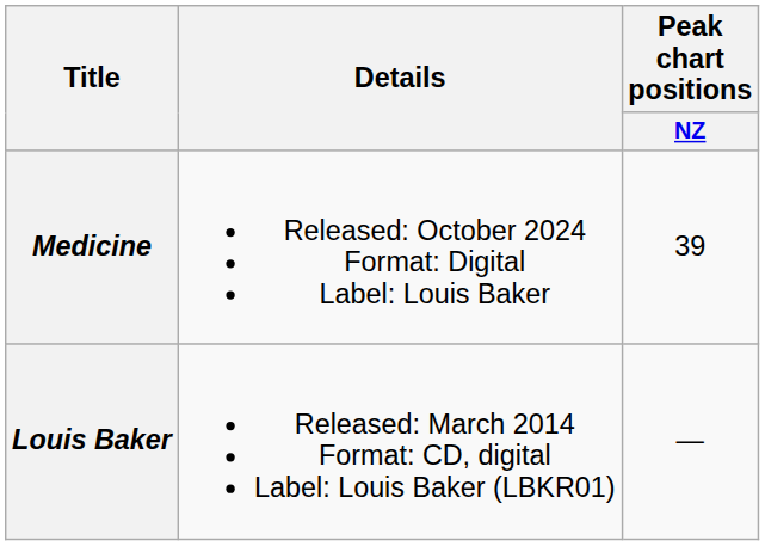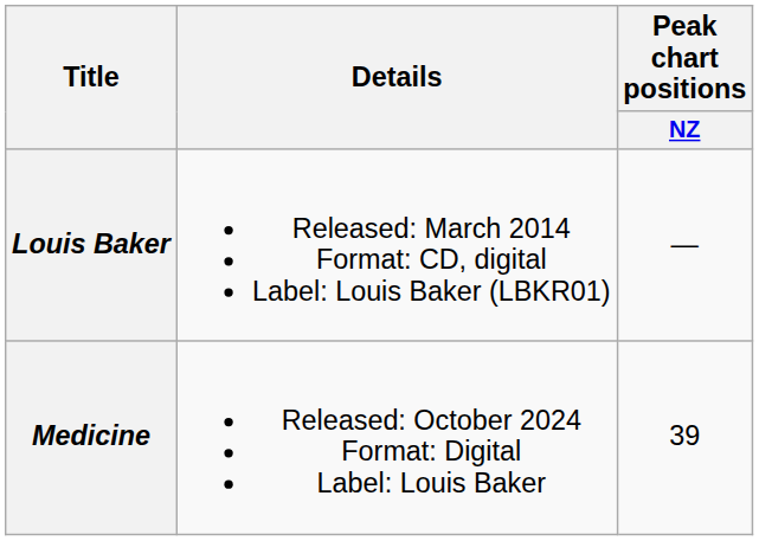rows swapped: Louis Baker <-> Medicine
